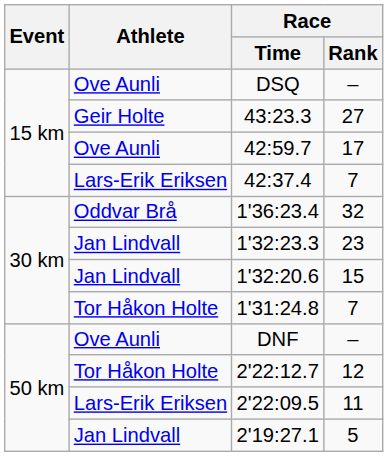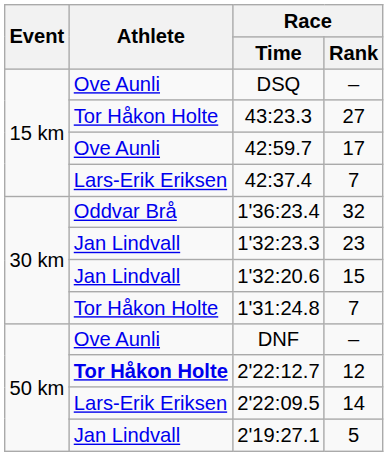43:23.3 | Athlete: Geir Holte -> Tor Håkon Holte
2'22:12.7 | Athlete: normal -> bold
2'22:09.5 | Race / Rank: 11 -> 14
